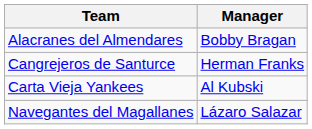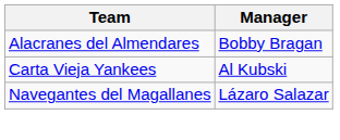- row: Cangrejeros de Santurce | Herman Franks
